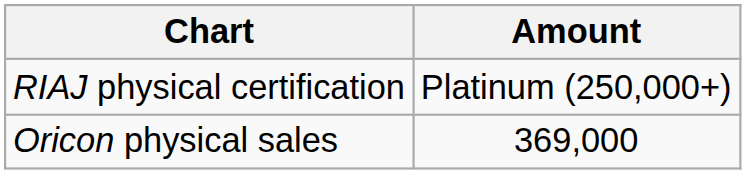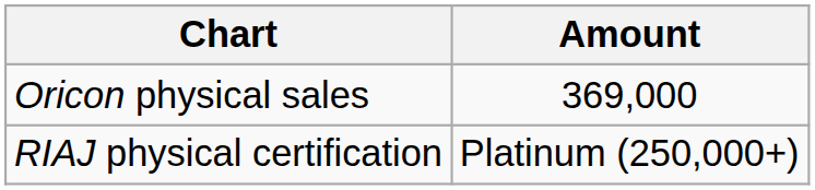rows swapped: Oricon physical sales <-> RIAJ physical certification
